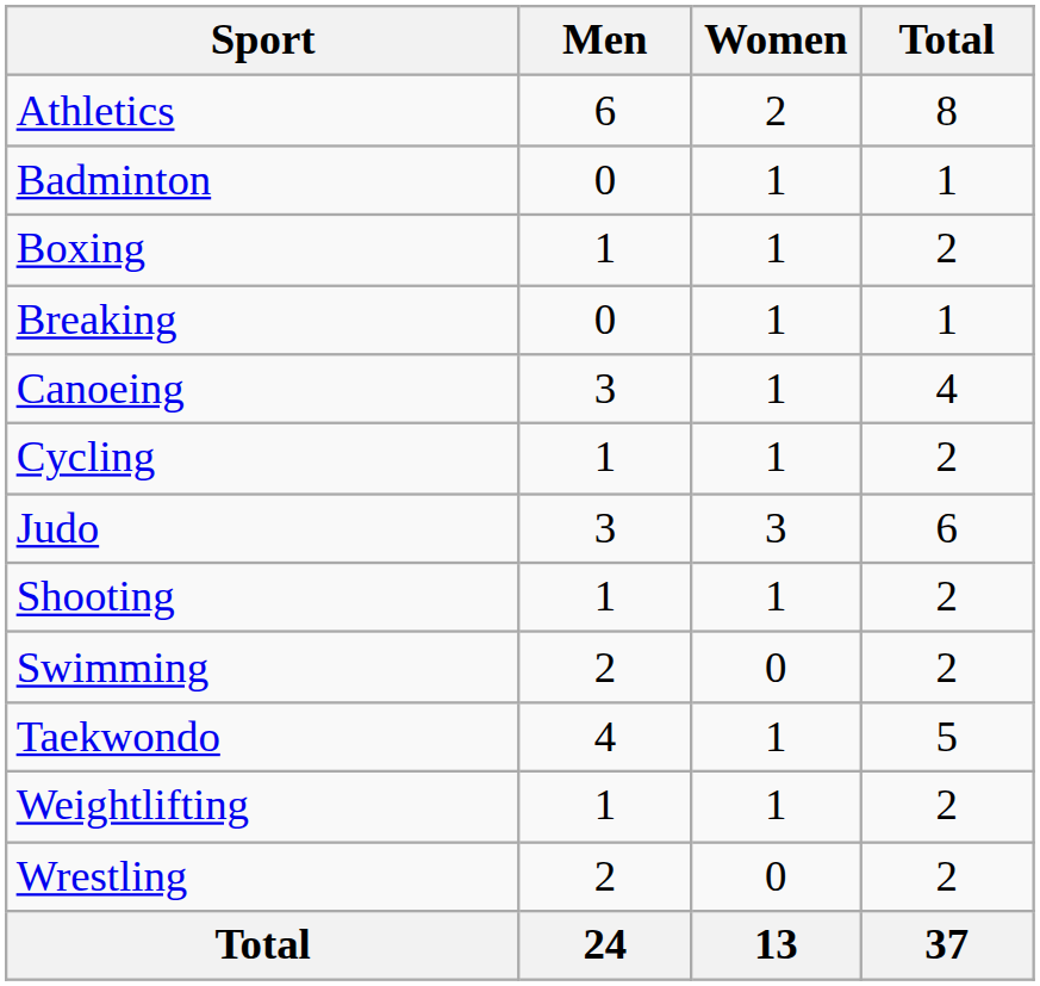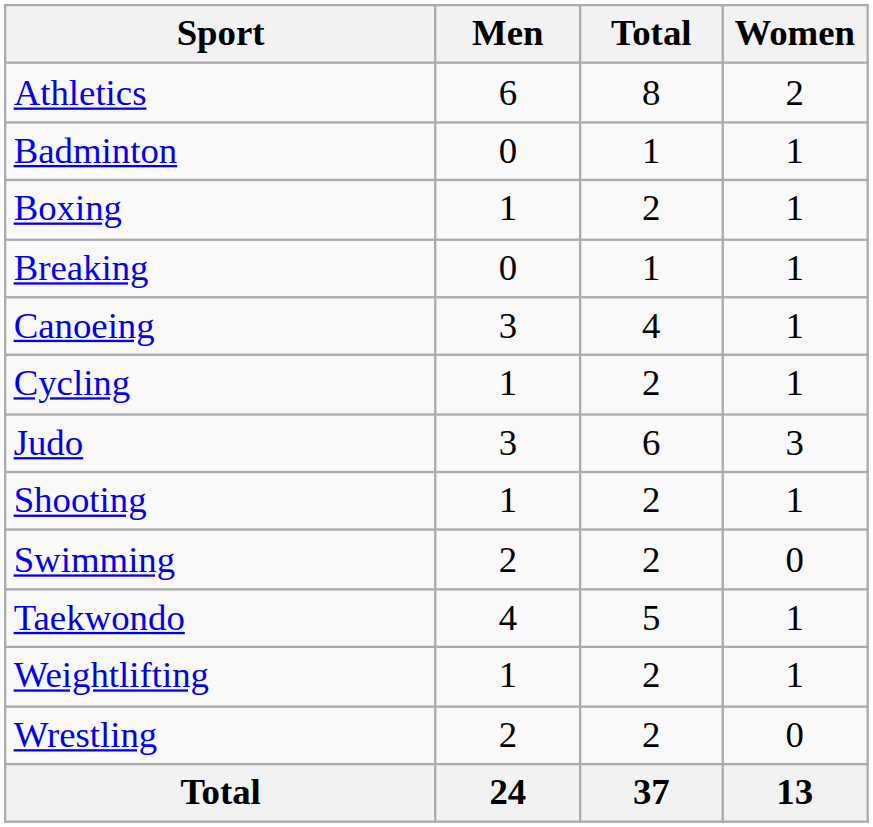columns swapped: Women <-> Total
